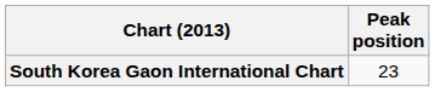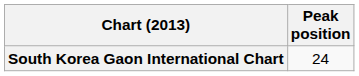South Korea Gaon International Chart | Peak position: 23 -> 24
